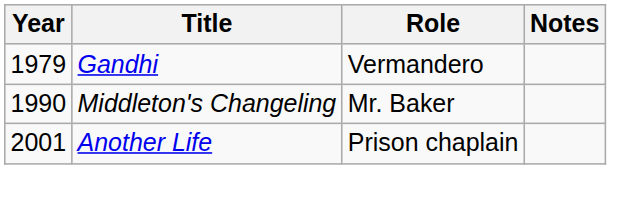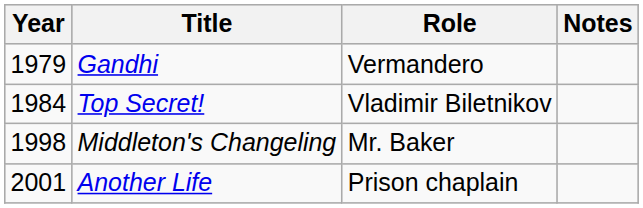+ row: 1984 | Top Secret! | Vladimir Biletnikov
Middleton's Changeling | Year: 1990 -> 1998
